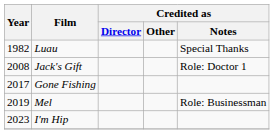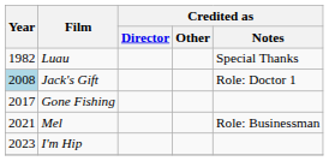Jack's Gift | Year: no background -> lightblue background
Mel | Year: 2019 -> 2021
